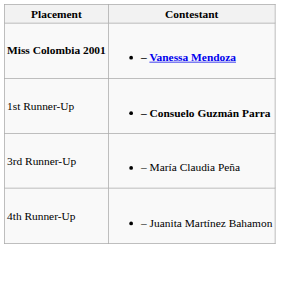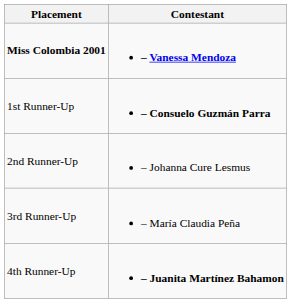+ row: 2nd Runner-Up | – Johanna Cure Lesmus
4th Runner-Up | Contestant: normal -> bold
